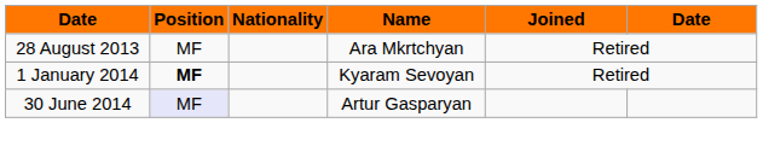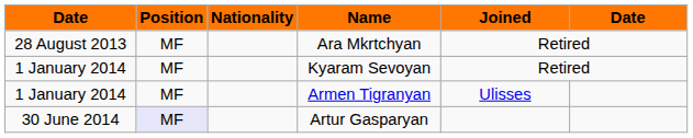Kyaram Sevoyan | Position: bold -> normal
+ row: 1 January 2014 | MF | Armen Tigranyan | Ulisses
